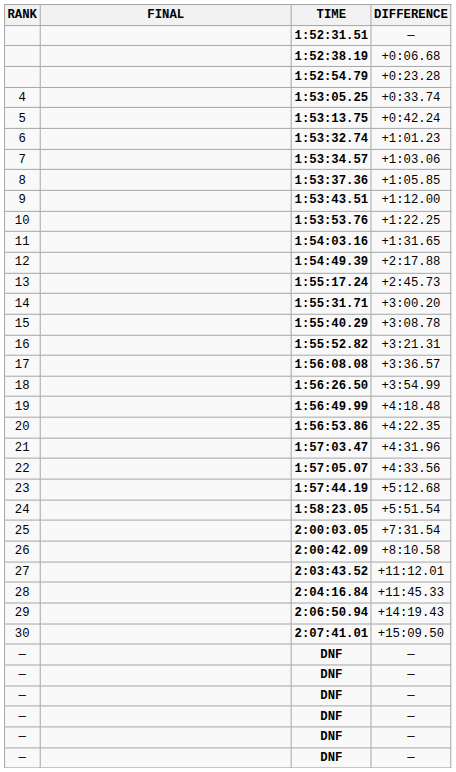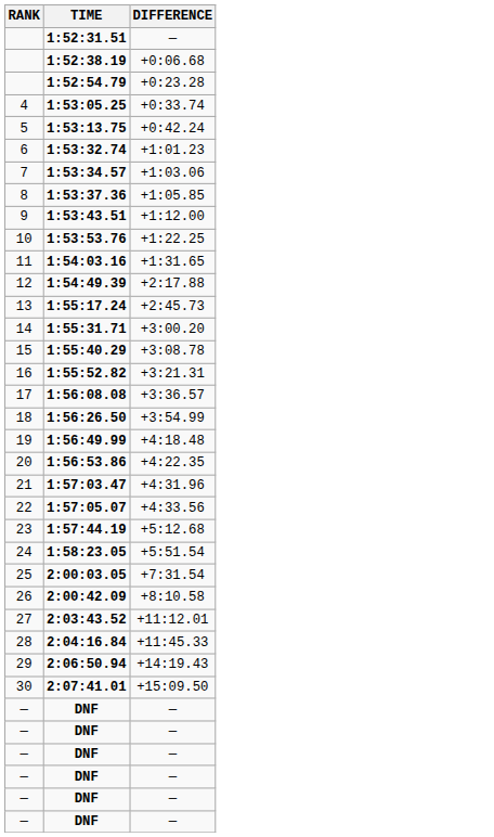- column: FINAL
